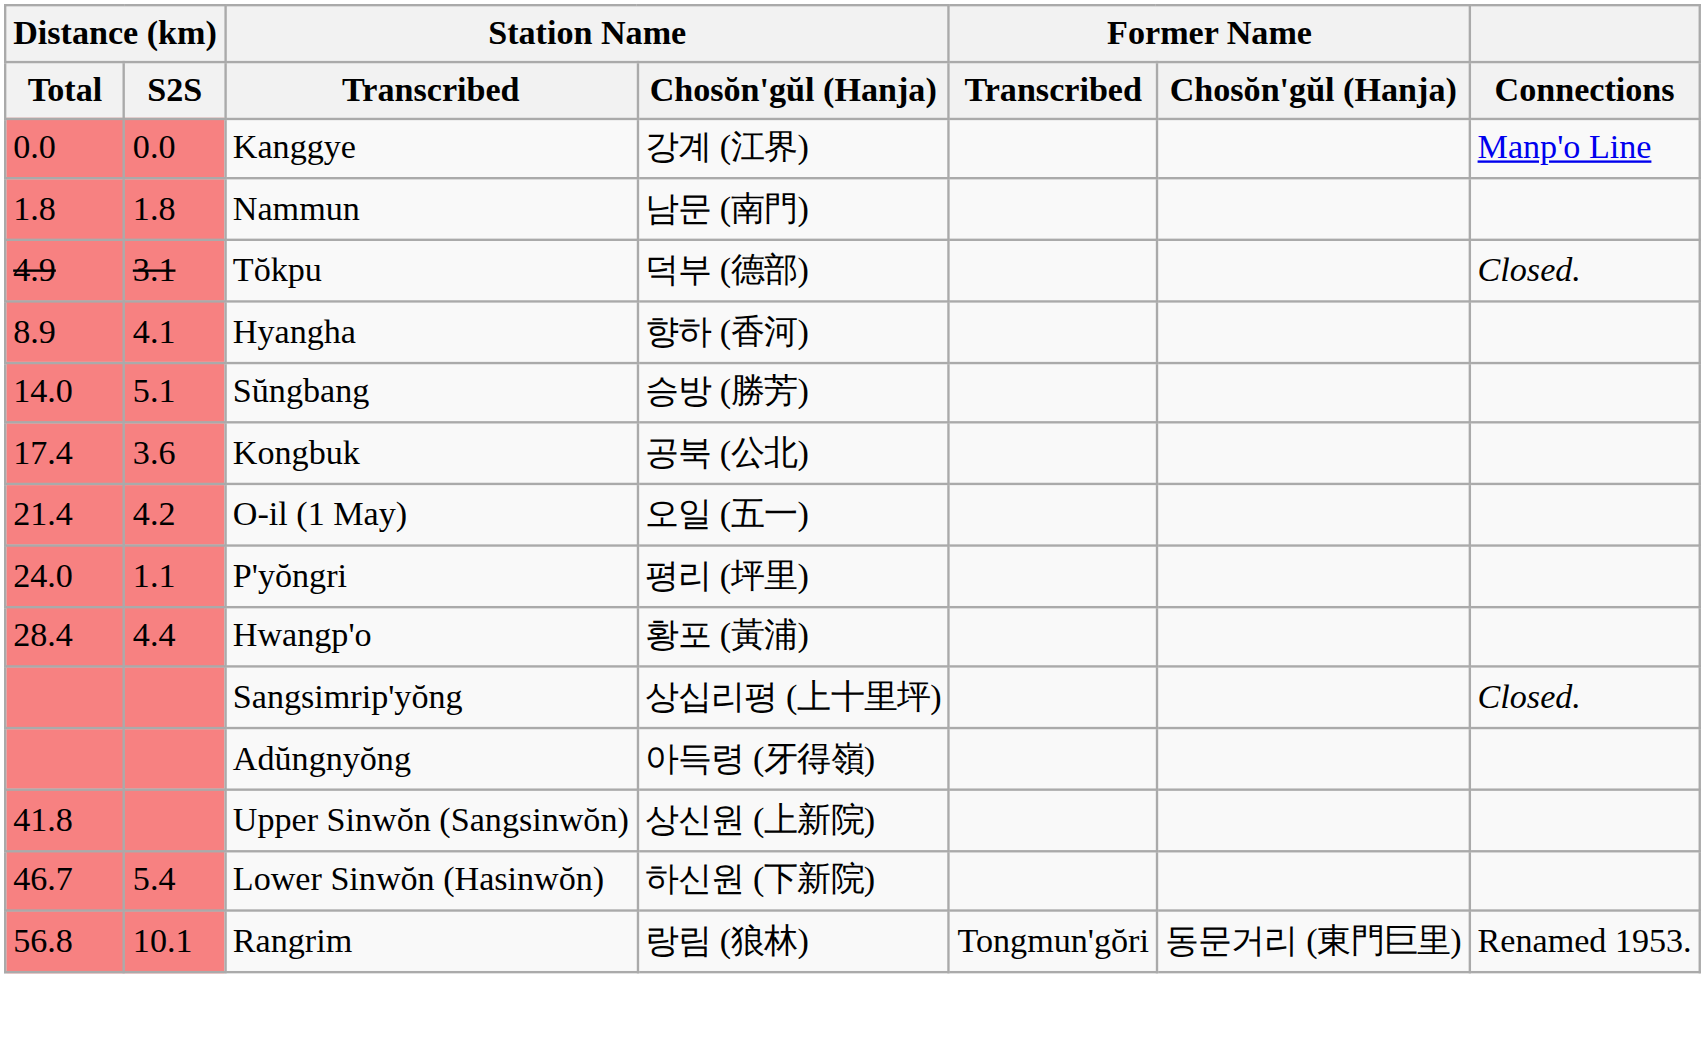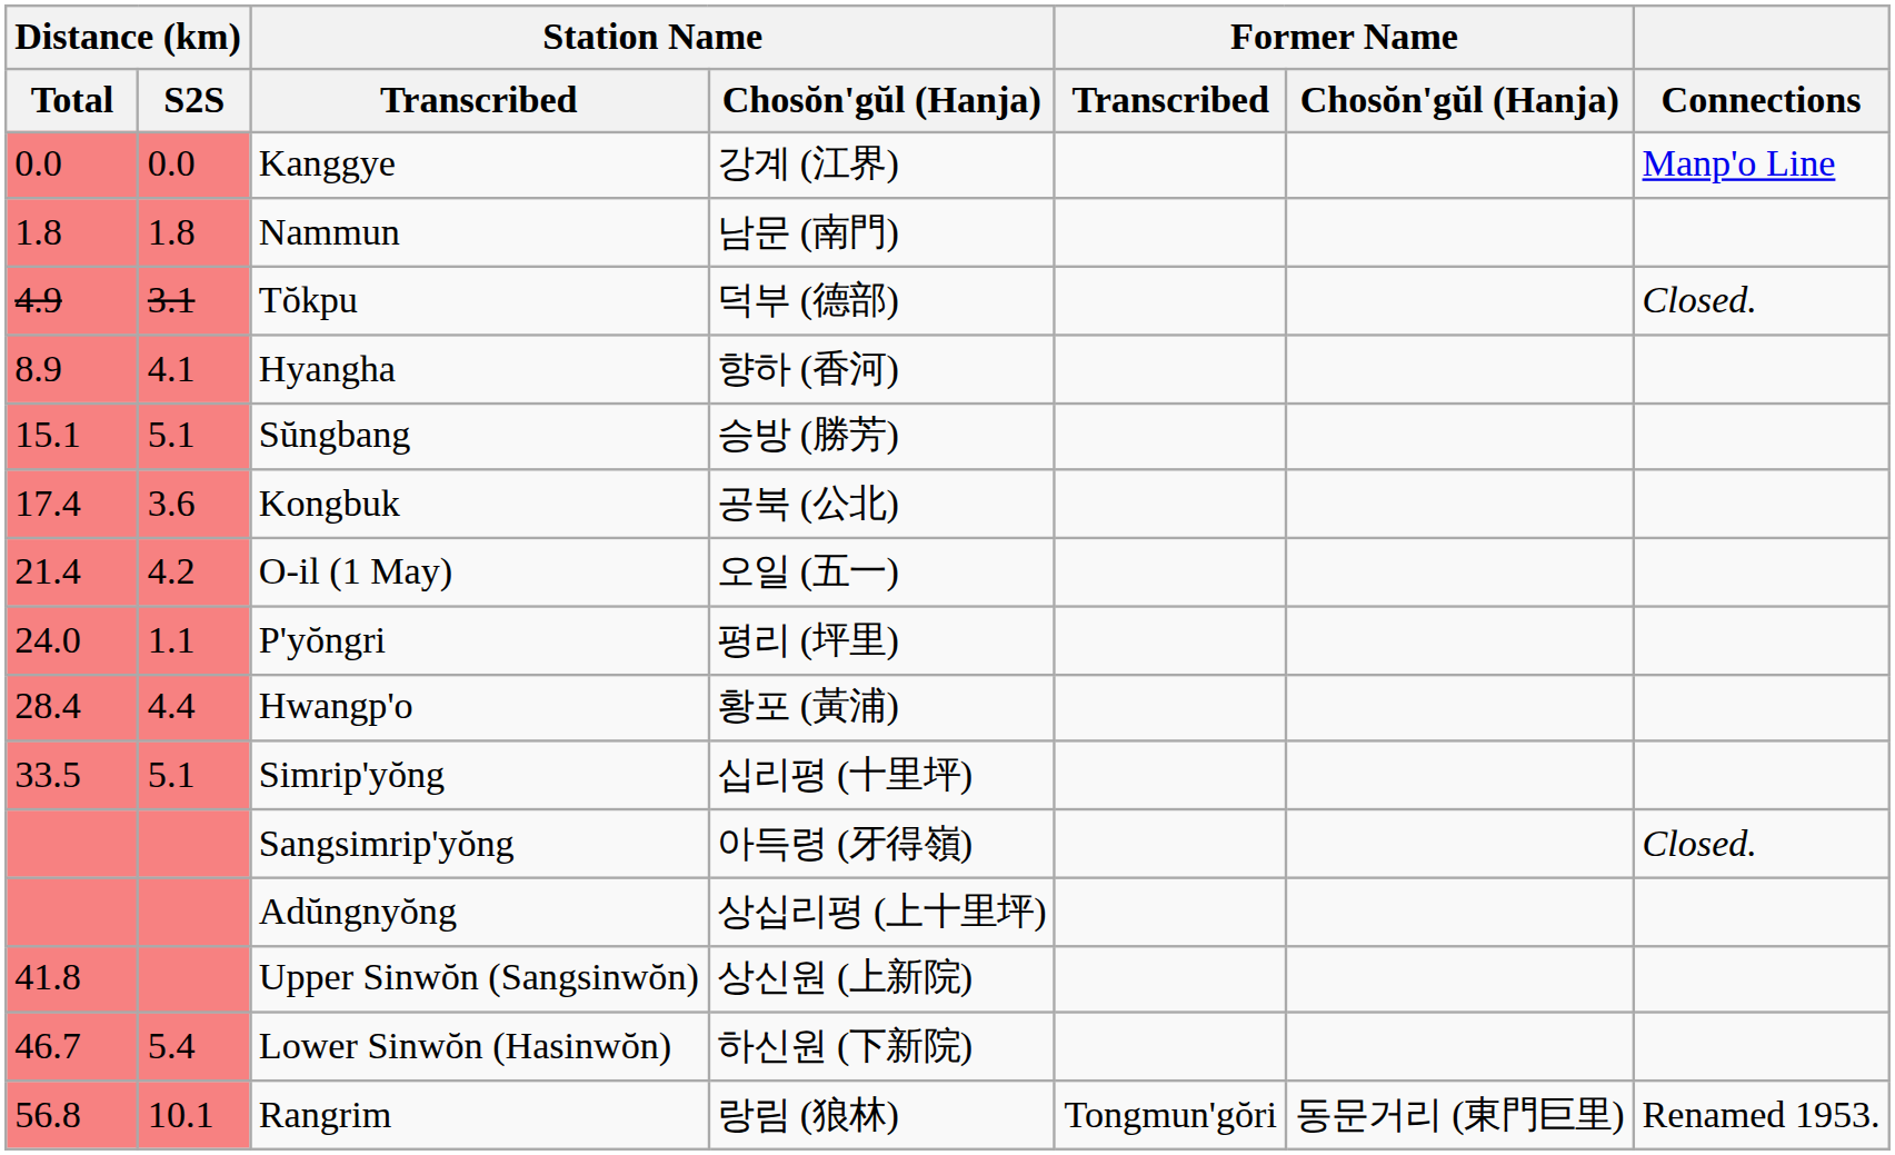Sŭngbang | Distance (km) / Total: 14.0 -> 15.1
+ row: 33.5 | 5.1 | Simrip'yŏng | 십리평 (十里坪)
Sangsimrip'yŏng | Station Name / Chosŏn'gŭl (Hanja): 상십리평 (上十里坪) -> 아득령 (牙得嶺)
Adŭngnyŏng | Station Name / Chosŏn'gŭl (Hanja): 아득령 (牙得嶺) -> 상십리평 (上十里坪)
